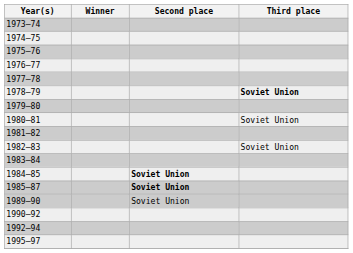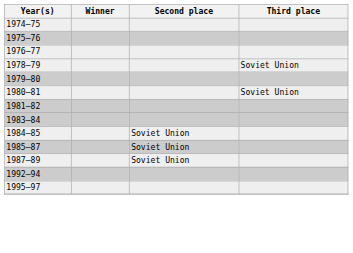- row: 1973–74
- row: 1977–78
1978–79 | Third place: bold -> normal
- row: 1982–83 | Soviet Union
1984–85 | Second place: bold -> normal
1985–87 | Second place: bold -> normal
+ row: 1987–89 | Soviet Union
- row: 1989–90 | Soviet Union
- row: 1990–92
